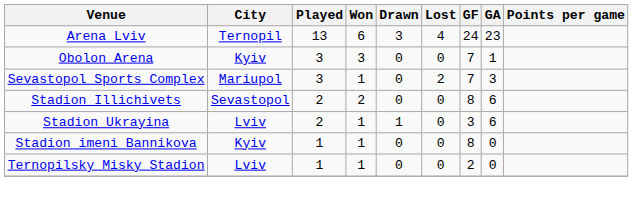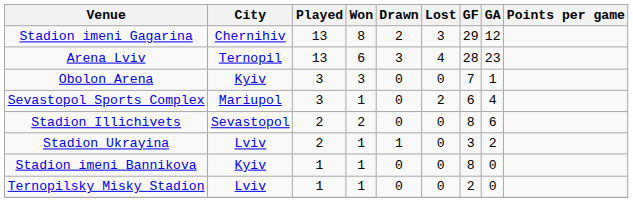+ row: Stadion imeni Gagarina | Chernihiv | 13 | 8 | 2 | 3 | 29 | 12
Arena Lviv | GF: 24 -> 28
Sevastopol Sports Complex | GF: 7 -> 6
Sevastopol Sports Complex | GA: 3 -> 4
Stadion Ukrayina | GA: 6 -> 2
